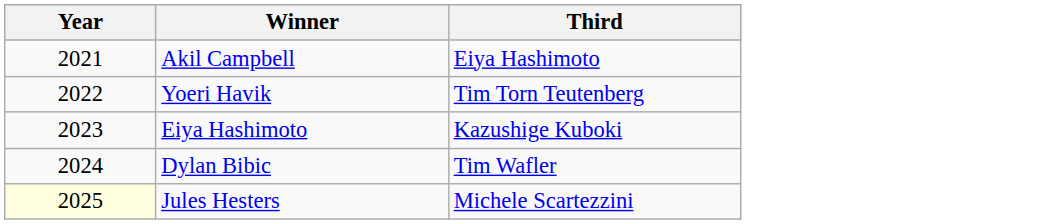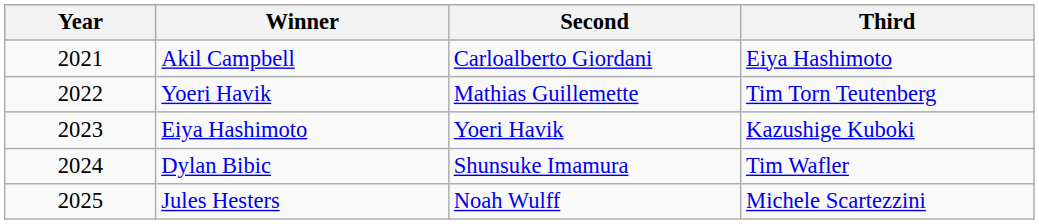+ column: Second | Carloalberto Giordani | Mathias Guillemette | Yoeri Havik | Shunsuke Imamura | Noah Wulff
Jules Hesters | Year: lightyellow background -> no background
